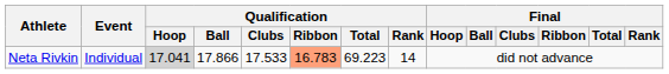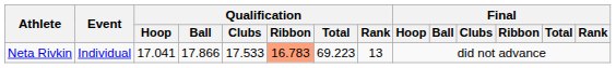Neta Rivkin | Qualification / Hoop: lightgrey background -> no background
Neta Rivkin | Qualification / Rank: 14 -> 13
